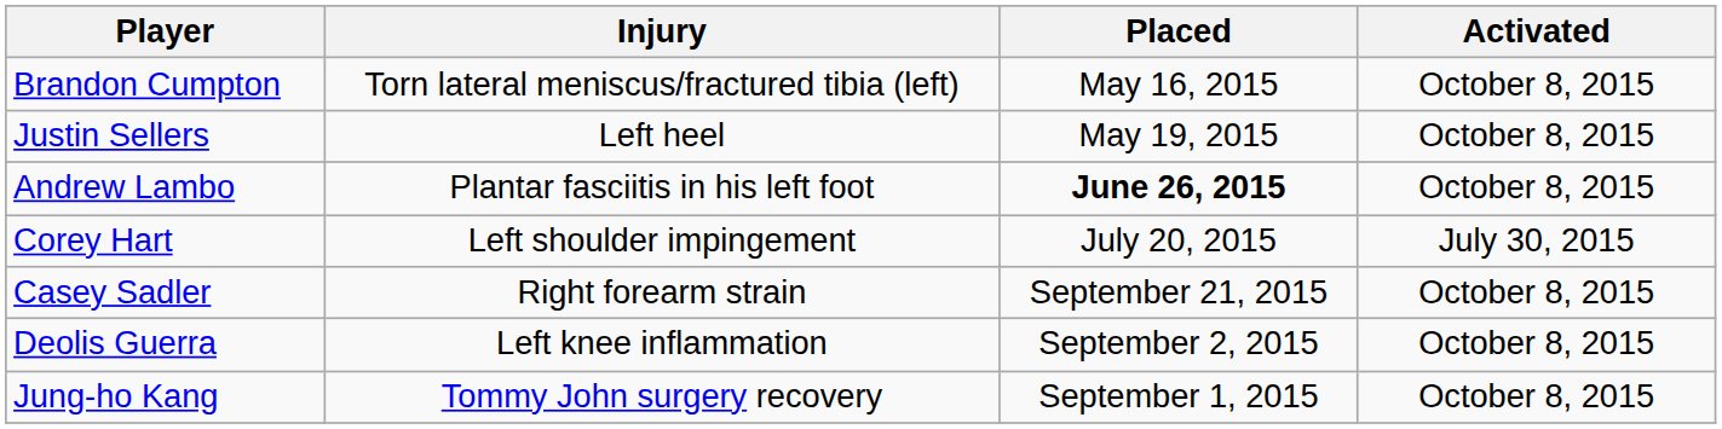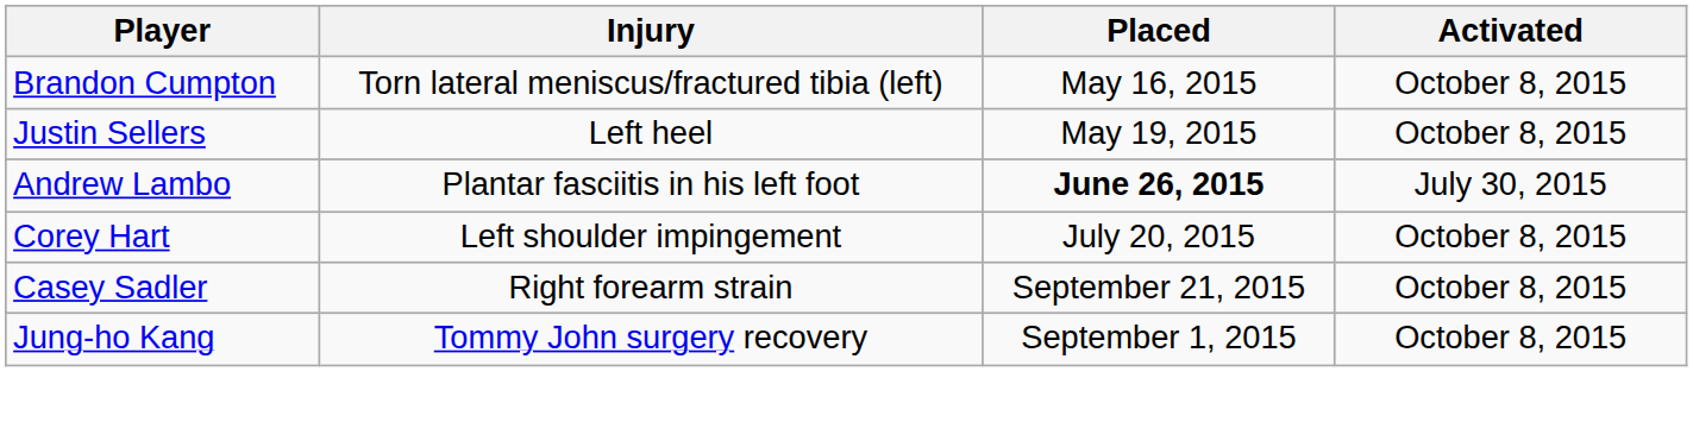Andrew Lambo | Activated: October 8, 2015 -> July 30, 2015
Corey Hart | Activated: July 30, 2015 -> October 8, 2015
- row: Deolis Guerra | Left knee inflammation | September 2, 2015 | October 8, 2015
